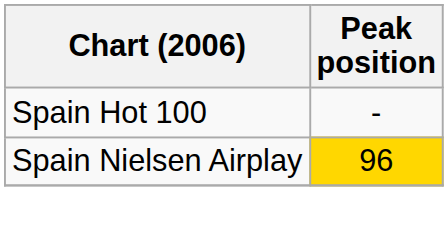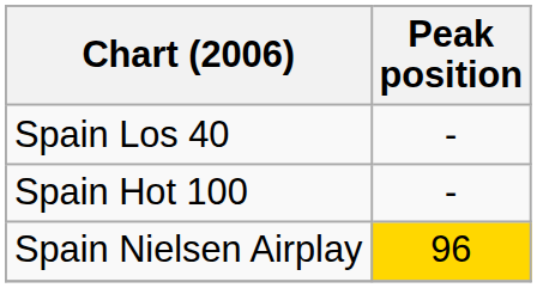+ row: Spain Los 40 | -
